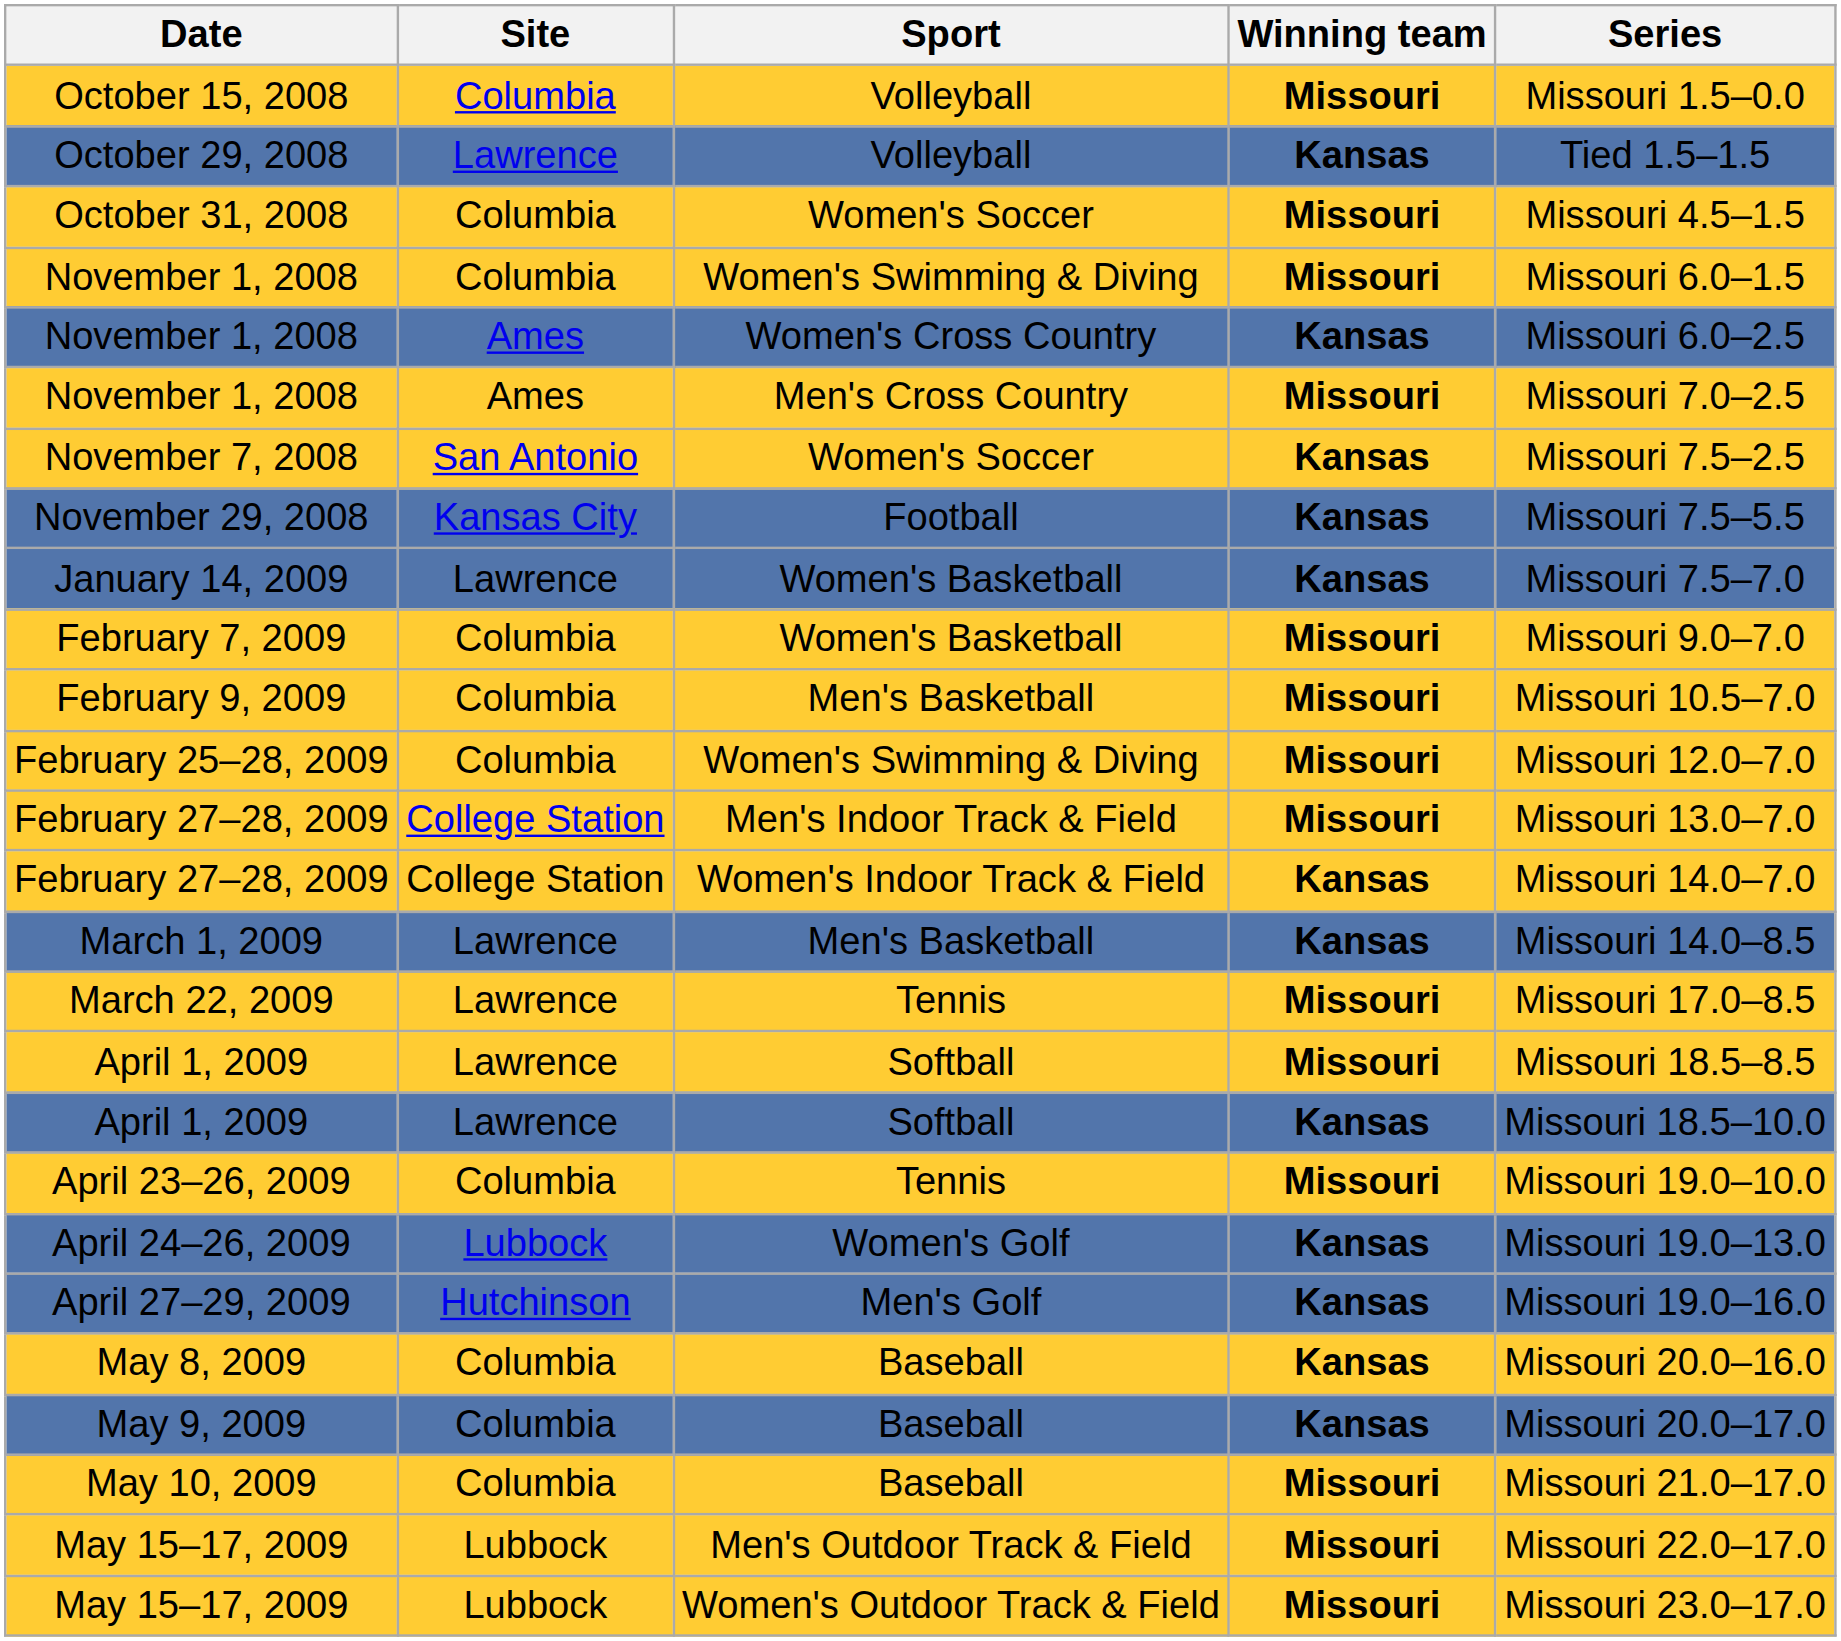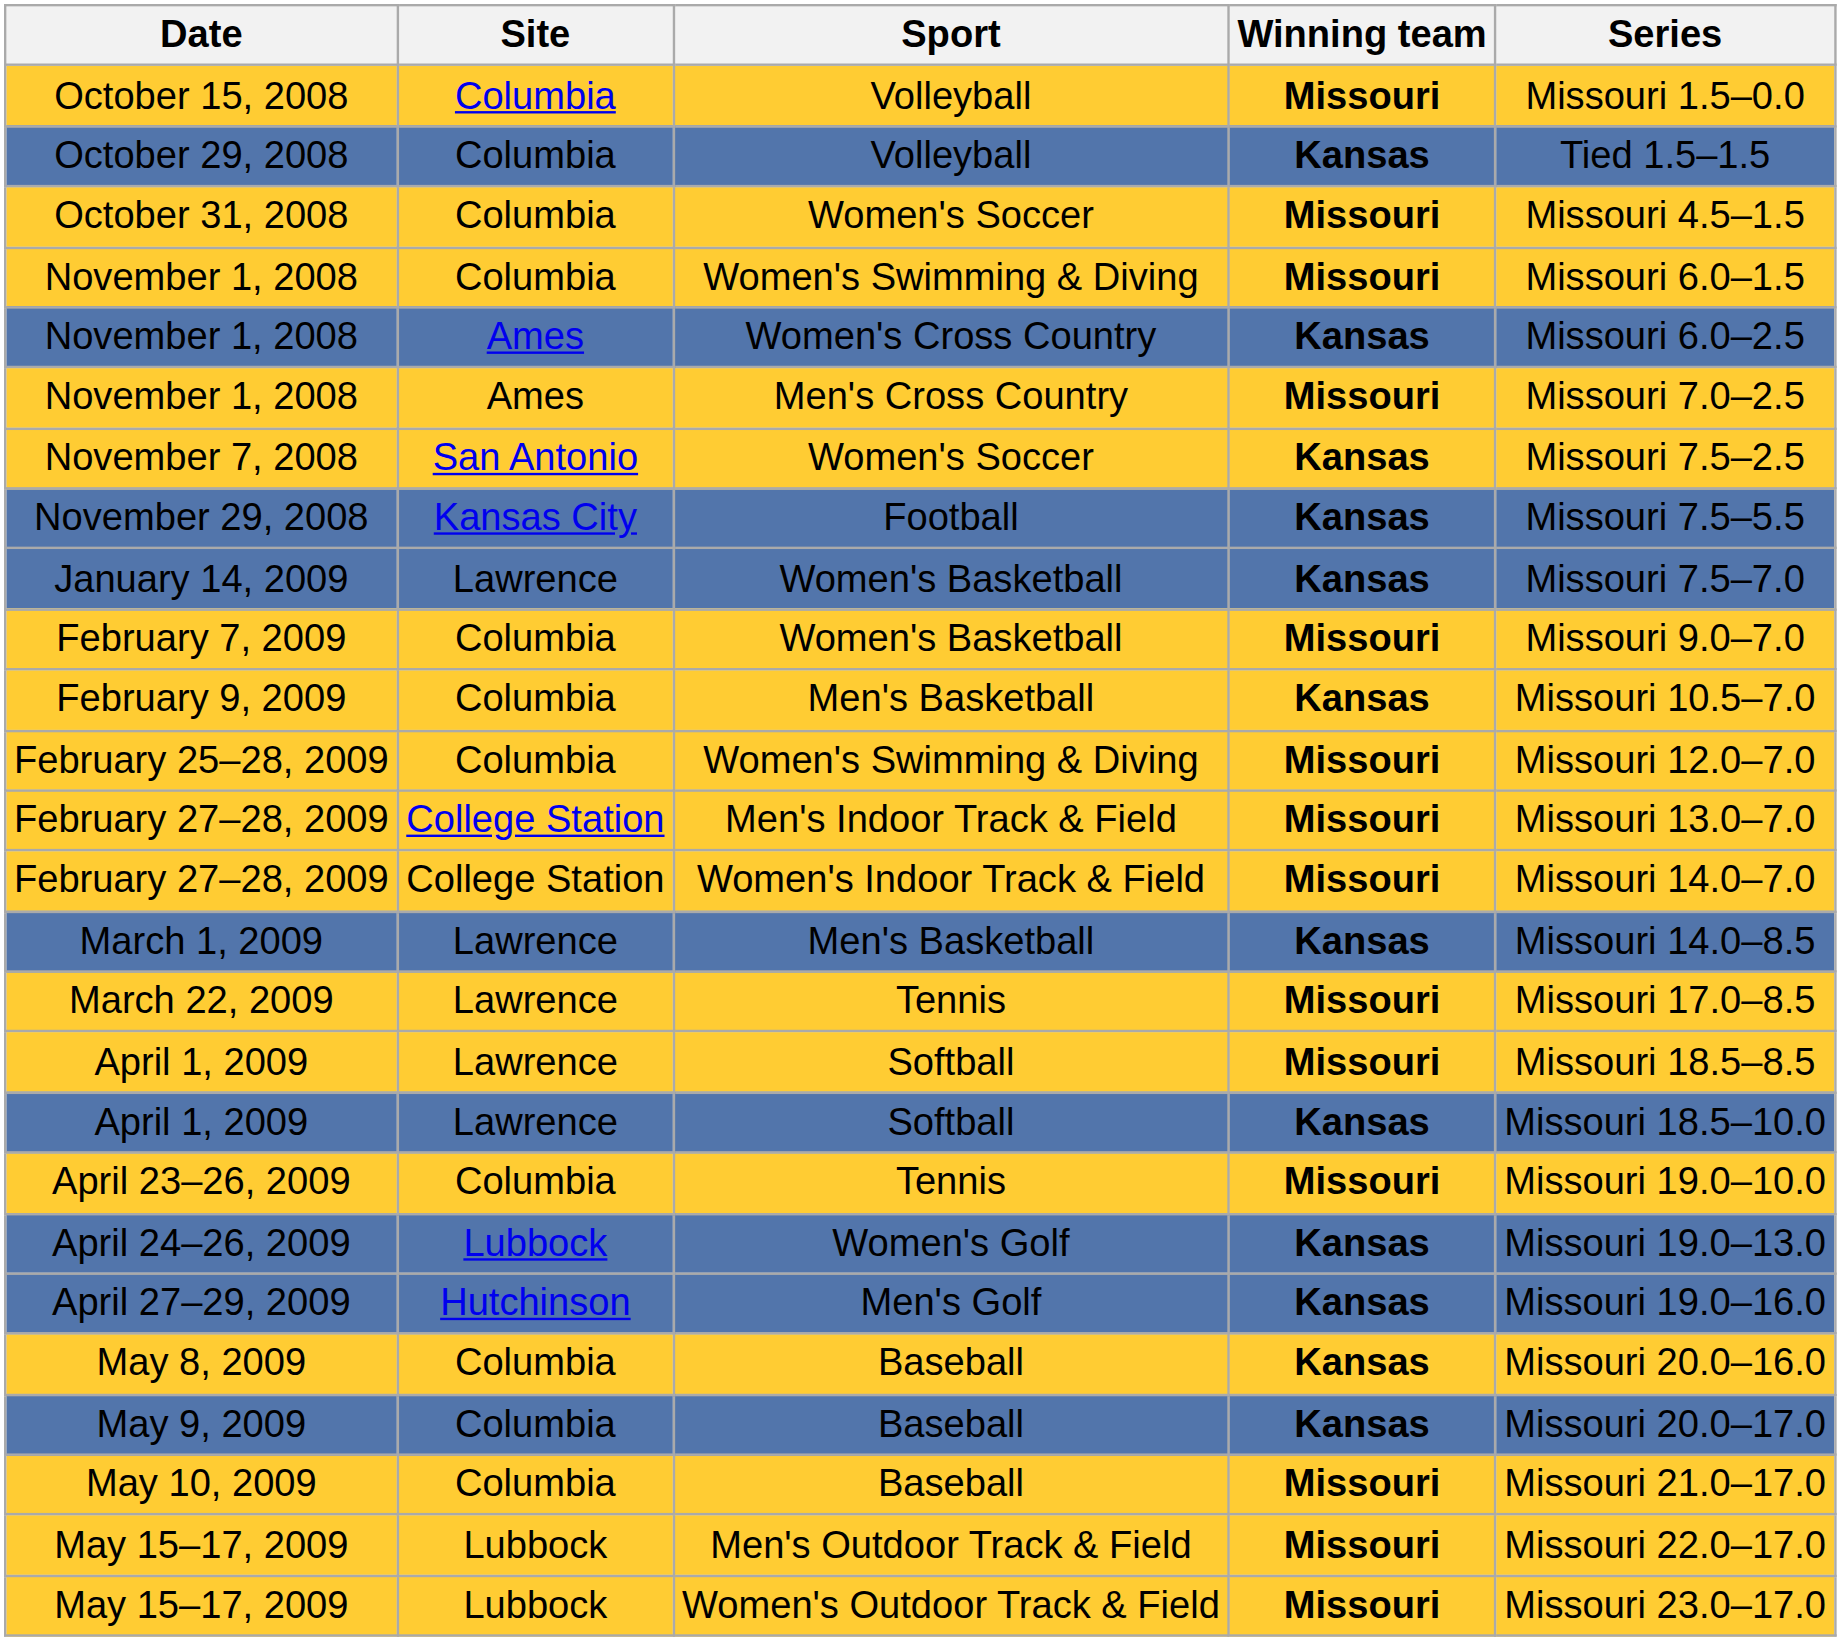October 29, 2008 | Site: Lawrence -> Columbia
February 9, 2009 | Winning team: Missouri -> Kansas
February 27–28, 2009 / Women's Indoor Track & Field | Winning team: Kansas -> Missouri
